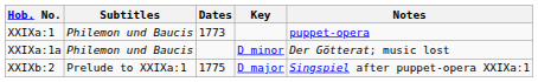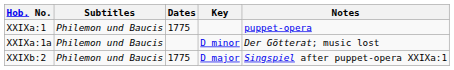XXIXa:1 | Dates: 1773 -> 1775
XXIXb:2 | Subtitles: Prelude to XXIXa:1 -> Philemon und Baucis
